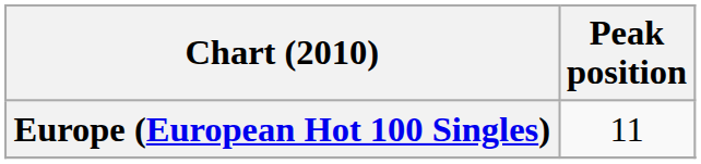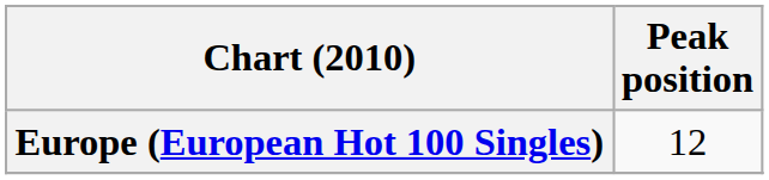Europe (European Hot 100 Singles) | Peak position: 11 -> 12
